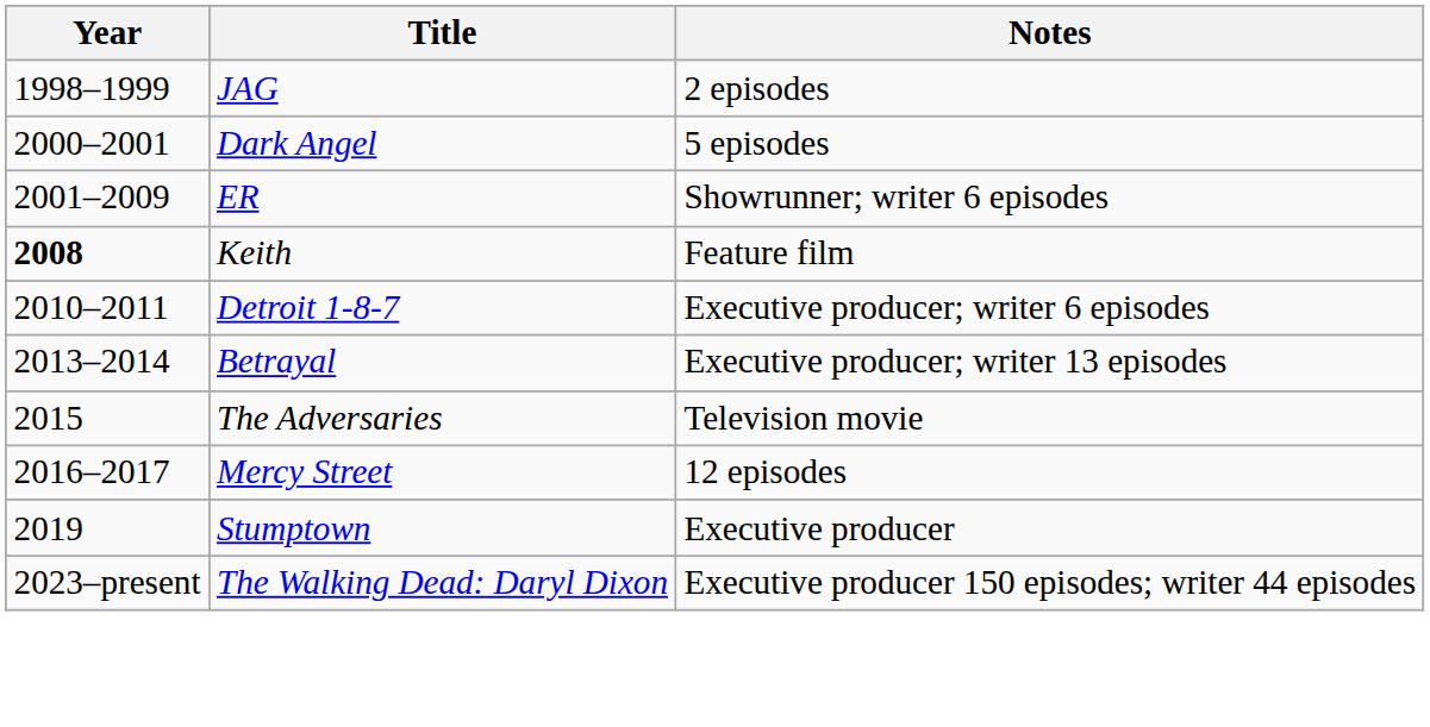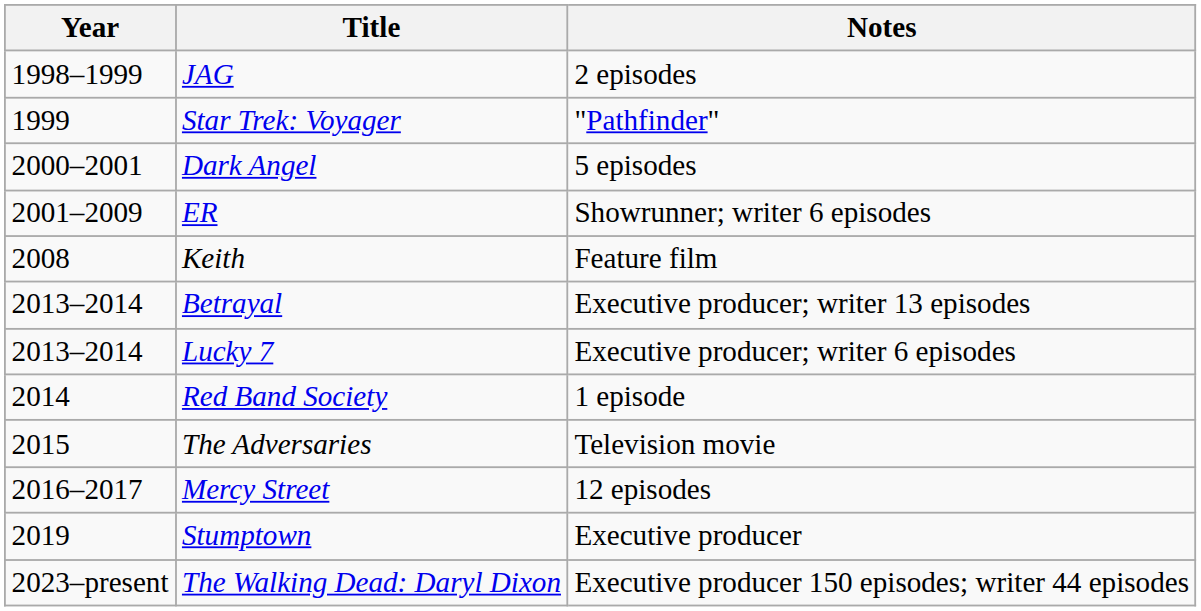+ row: 1999 | Star Trek: Voyager | "Pathfinder"
Keith | Year: bold -> normal
- row: 2010–2011 | Detroit 1-8-7 | Executive producer; writer 6 episodes
+ row: 2013–2014 | Lucky 7 | Executive producer; writer 6 episodes
+ row: 2014 | Red Band Society | 1 episode
